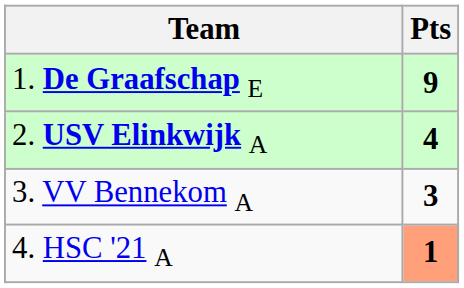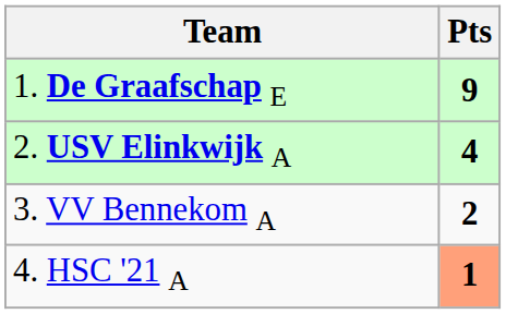3. VV Bennekom A | Pts: 3 -> 2
